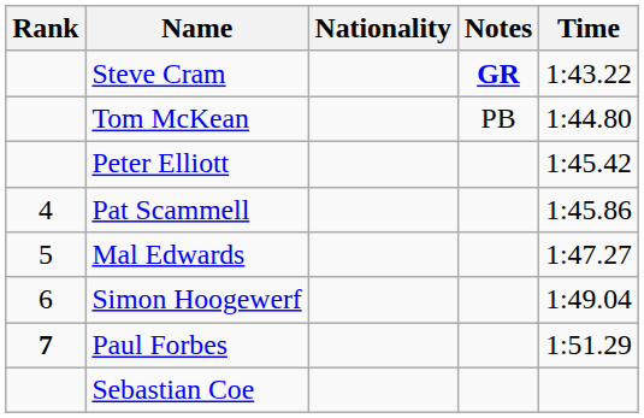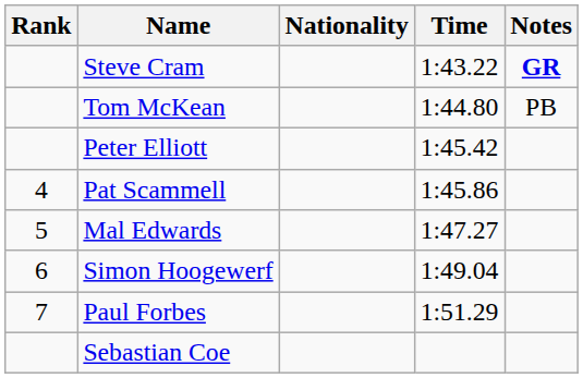columns swapped: Time <-> Notes
Paul Forbes | Rank: bold -> normal
